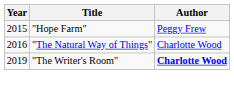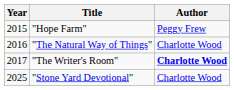"The Writer's Room" | Year: 2019 -> 2017
+ row: 2025 | "Stone Yard Devotional" | Charlotte Wood
